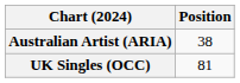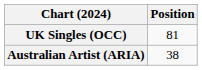rows swapped: Australian Artist (ARIA) <-> UK Singles (OCC)
